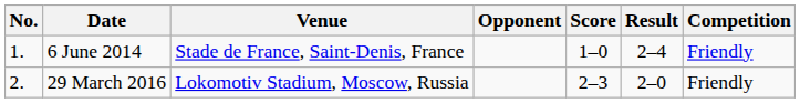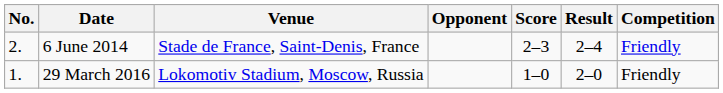6 June 2014 | No.: 1. -> 2.
6 June 2014 | Score: 1–0 -> 2–3
29 March 2016 | No.: 2. -> 1.
29 March 2016 | Score: 2–3 -> 1–0
